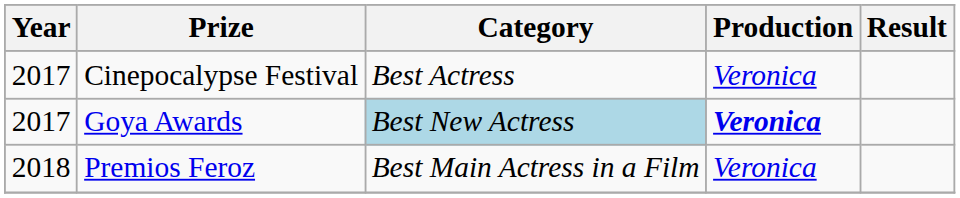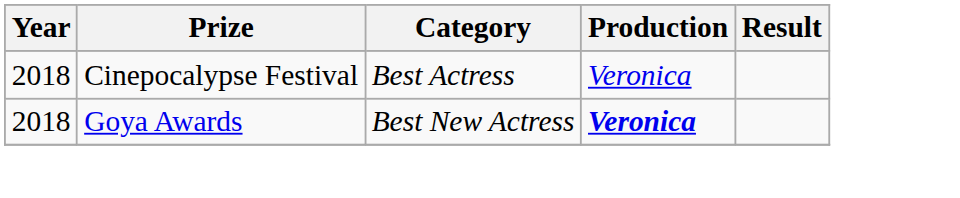Cinepocalypse Festival | Year: 2017 -> 2018
Goya Awards | Year: 2017 -> 2018
Goya Awards | Category: lightblue background -> no background
- row: 2018 | Premios Feroz | Best Main Actress in a Film | Veronica
